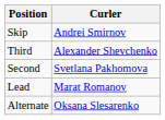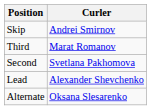Third | Curler: Alexander Shevchenko -> Marat Romanov
Lead | Curler: Marat Romanov -> Alexander Shevchenko
